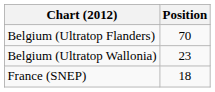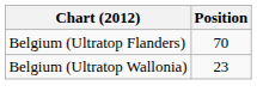- row: France (SNEP) | 18
